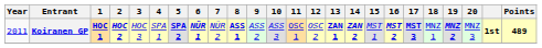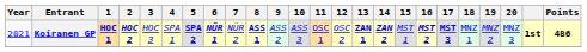Koiranen GP | Year: 2011 -> 2021
Koiranen GP | 19: bold -> normal
Koiranen GP | Points: 489 -> 486
